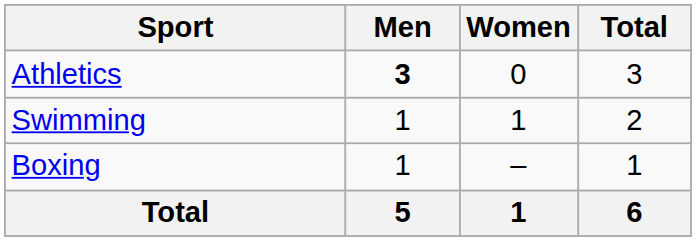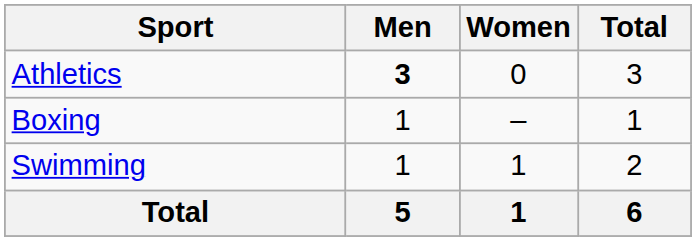rows swapped: Boxing <-> Swimming
